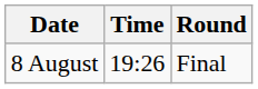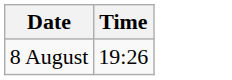- column: Round | Final
